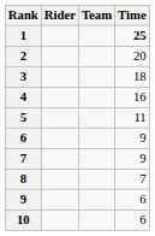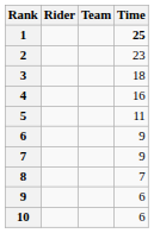2 | Time: 20 -> 23
